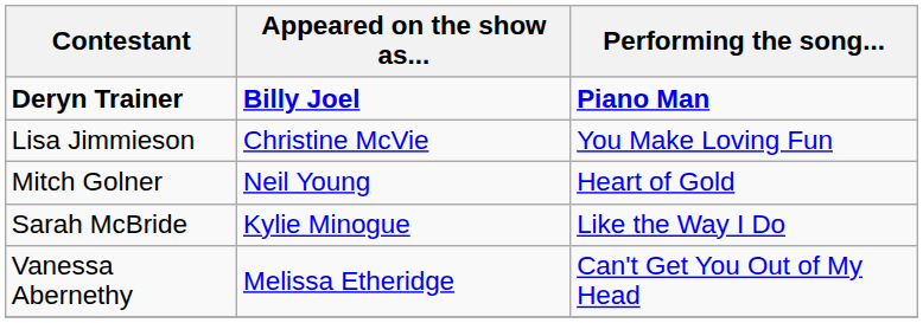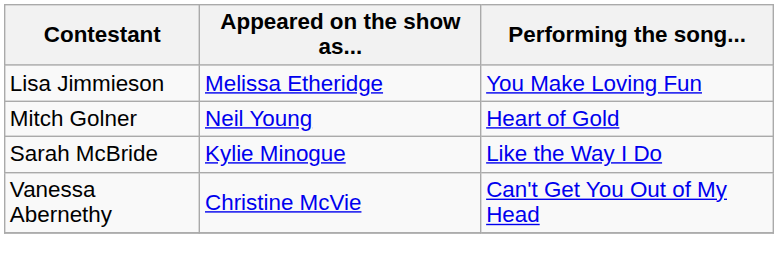- row: Deryn Trainer | Billy Joel | Piano Man
Lisa Jimmieson | Appeared on the show as...: Christine McVie -> Melissa Etheridge
Vanessa Abernethy | Appeared on the show as...: Melissa Etheridge -> Christine McVie
